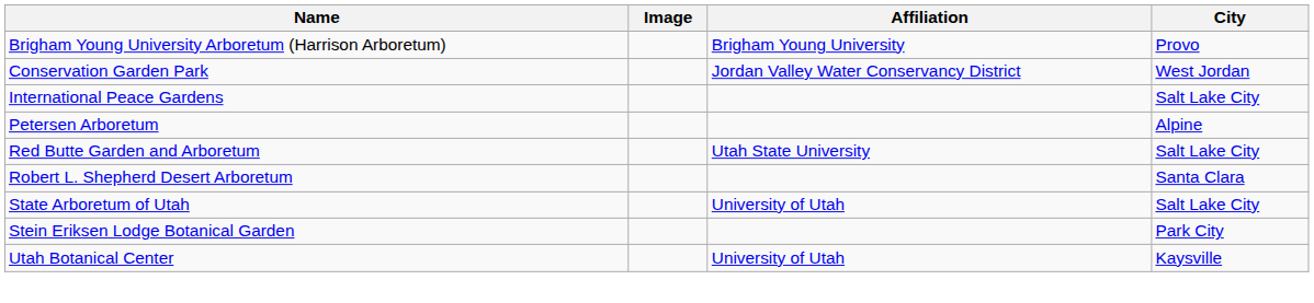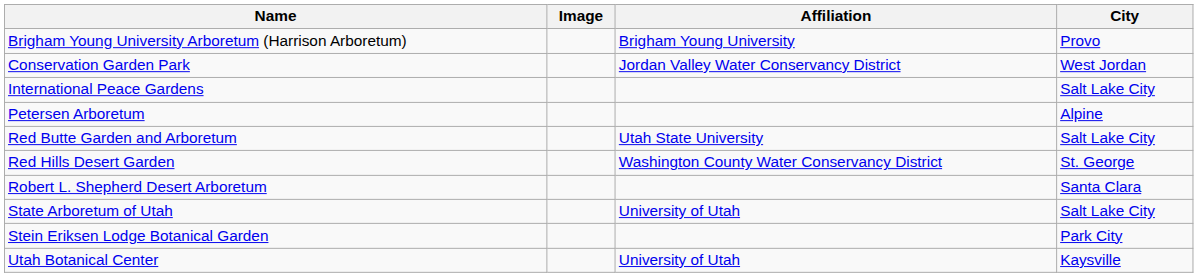+ row: Red Hills Desert Garden | Washington County Water Conservancy District | St. George
